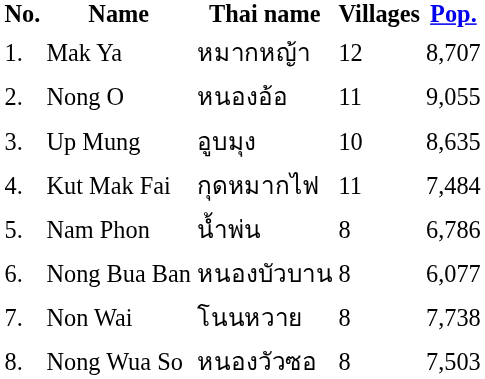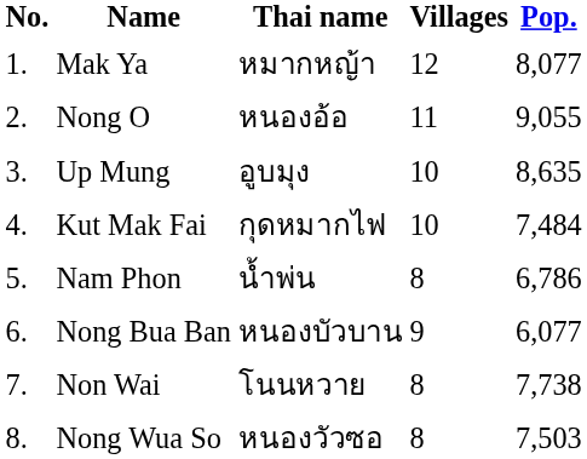Mak Ya | Pop.: 8,707 -> 8,077
Kut Mak Fai | Villages: 11 -> 10
Nong Bua Ban | Villages: 8 -> 9
